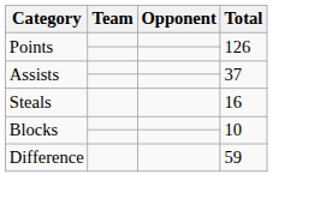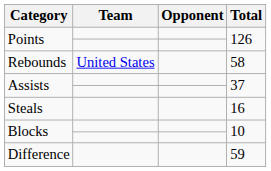+ row: Rebounds | United States | 58
